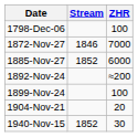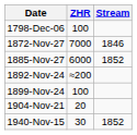columns swapped: Stream <-> ZHR
